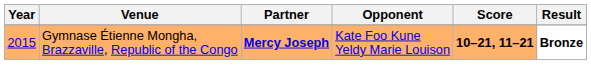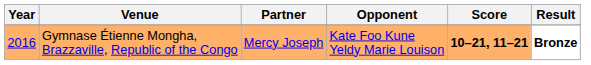Gymnase Étienne Mongha, Brazzaville, Republic of the Congo | Year: 2015 -> 2016
Gymnase Étienne Mongha, Brazzaville, Republic of the Congo | Partner: bold -> normal
